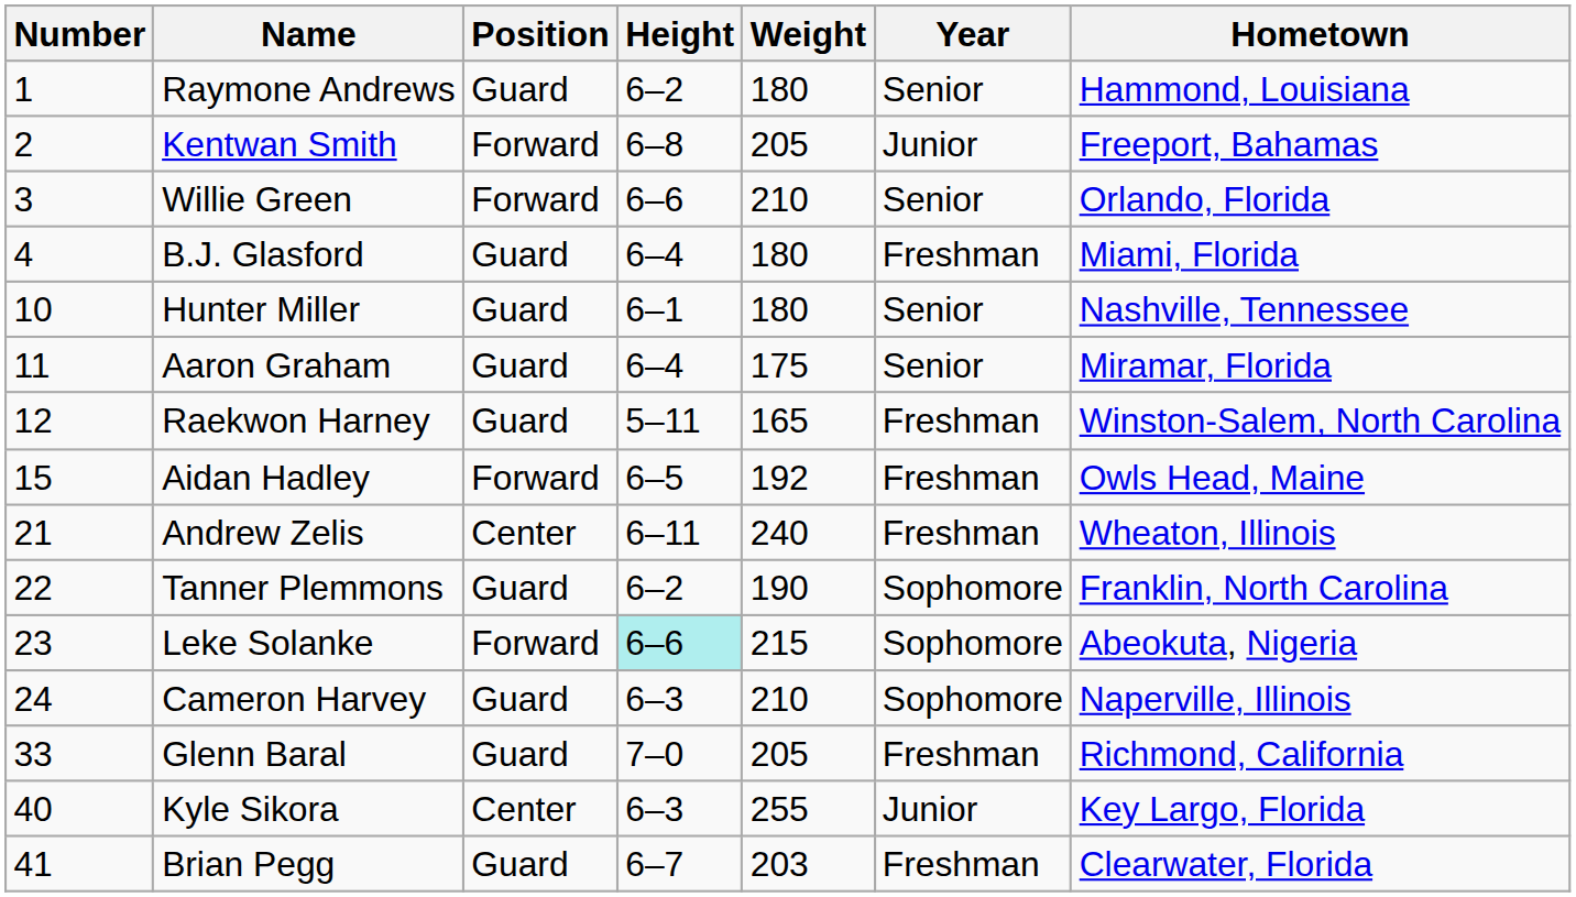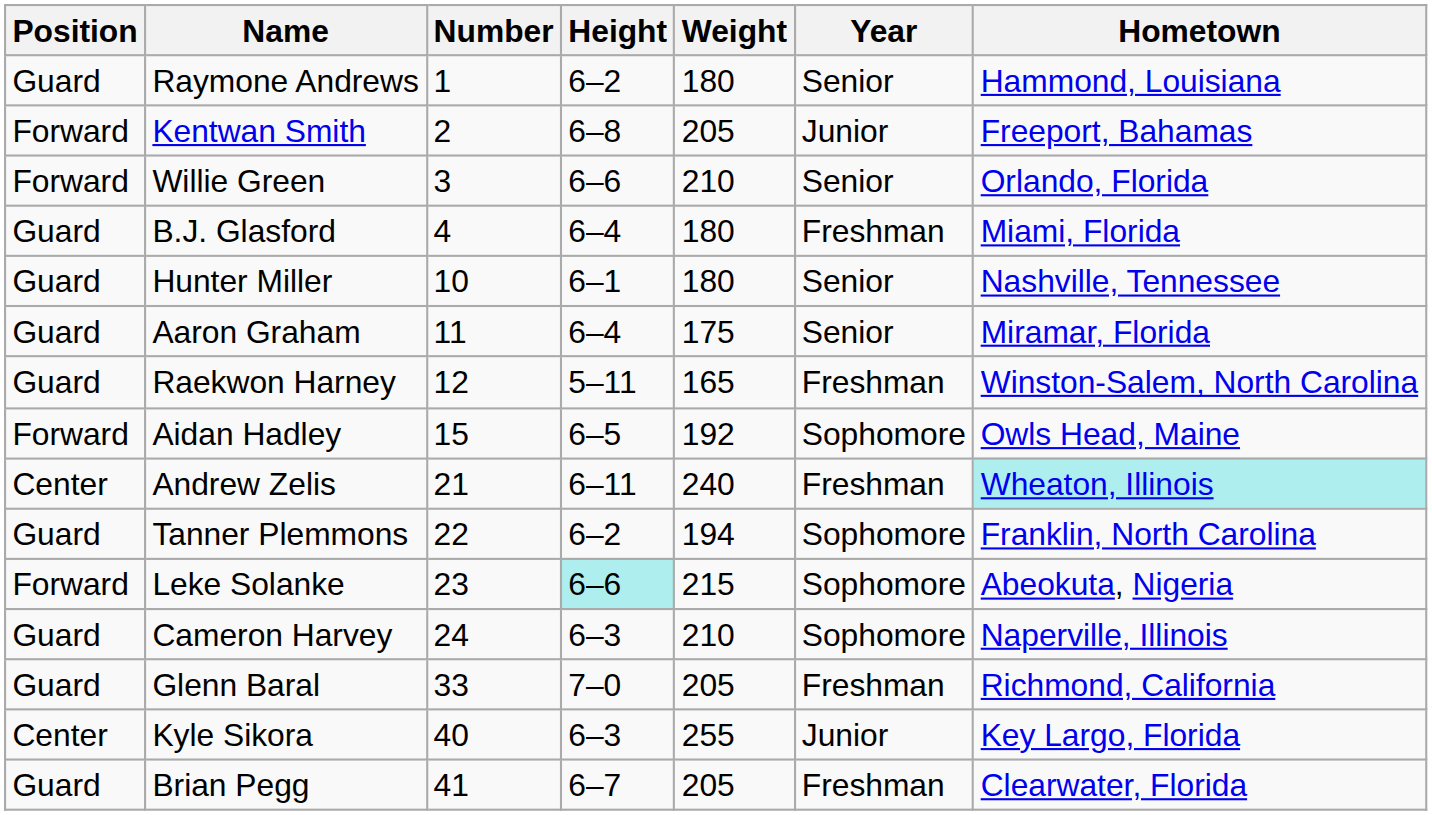columns swapped: Number <-> Position
Aidan Hadley | Year: Freshman -> Sophomore
Andrew Zelis | Hometown: no background -> paleturquoise background
Tanner Plemmons | Weight: 190 -> 194
Brian Pegg | Weight: 203 -> 205
